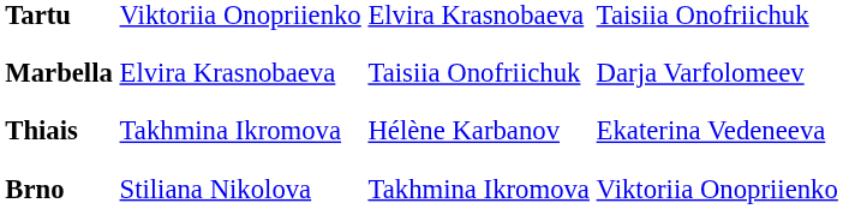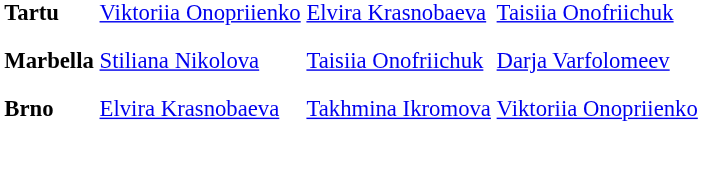Marbella | column 2: Elvira Krasnobaeva -> Stiliana Nikolova
- row: Thiais | Takhmina Ikromova | Hélène Karbanov | Ekaterina Vedeneeva
Brno | column 2: Stiliana Nikolova -> Elvira Krasnobaeva
